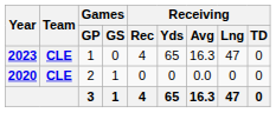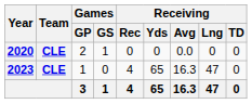rows swapped: 2020 <-> 2023
